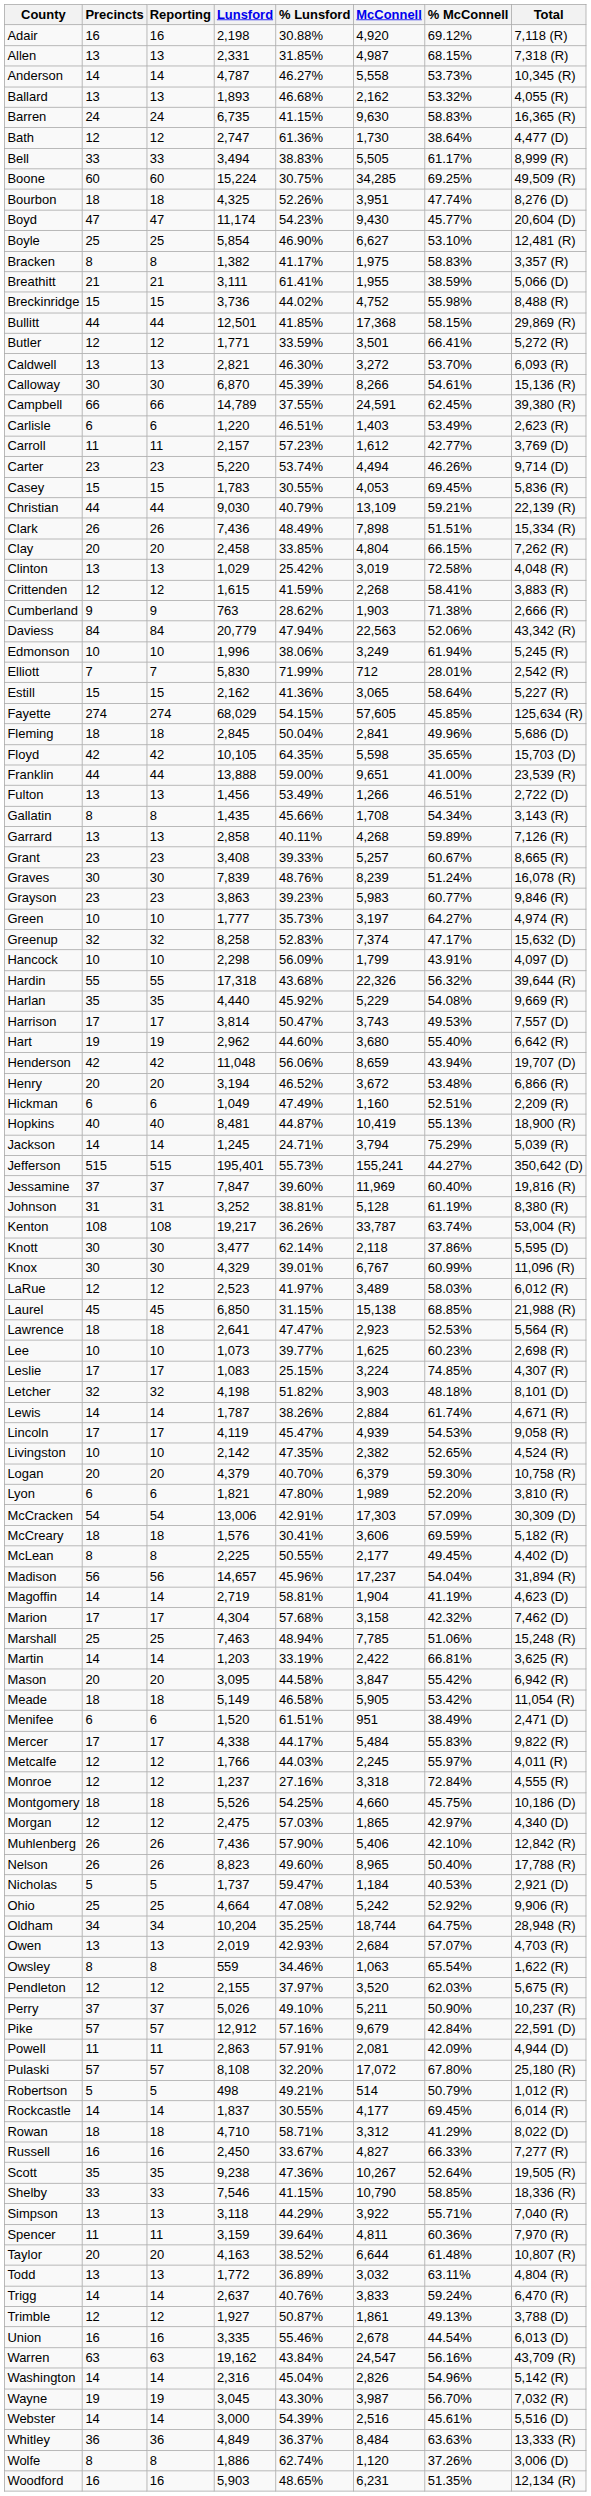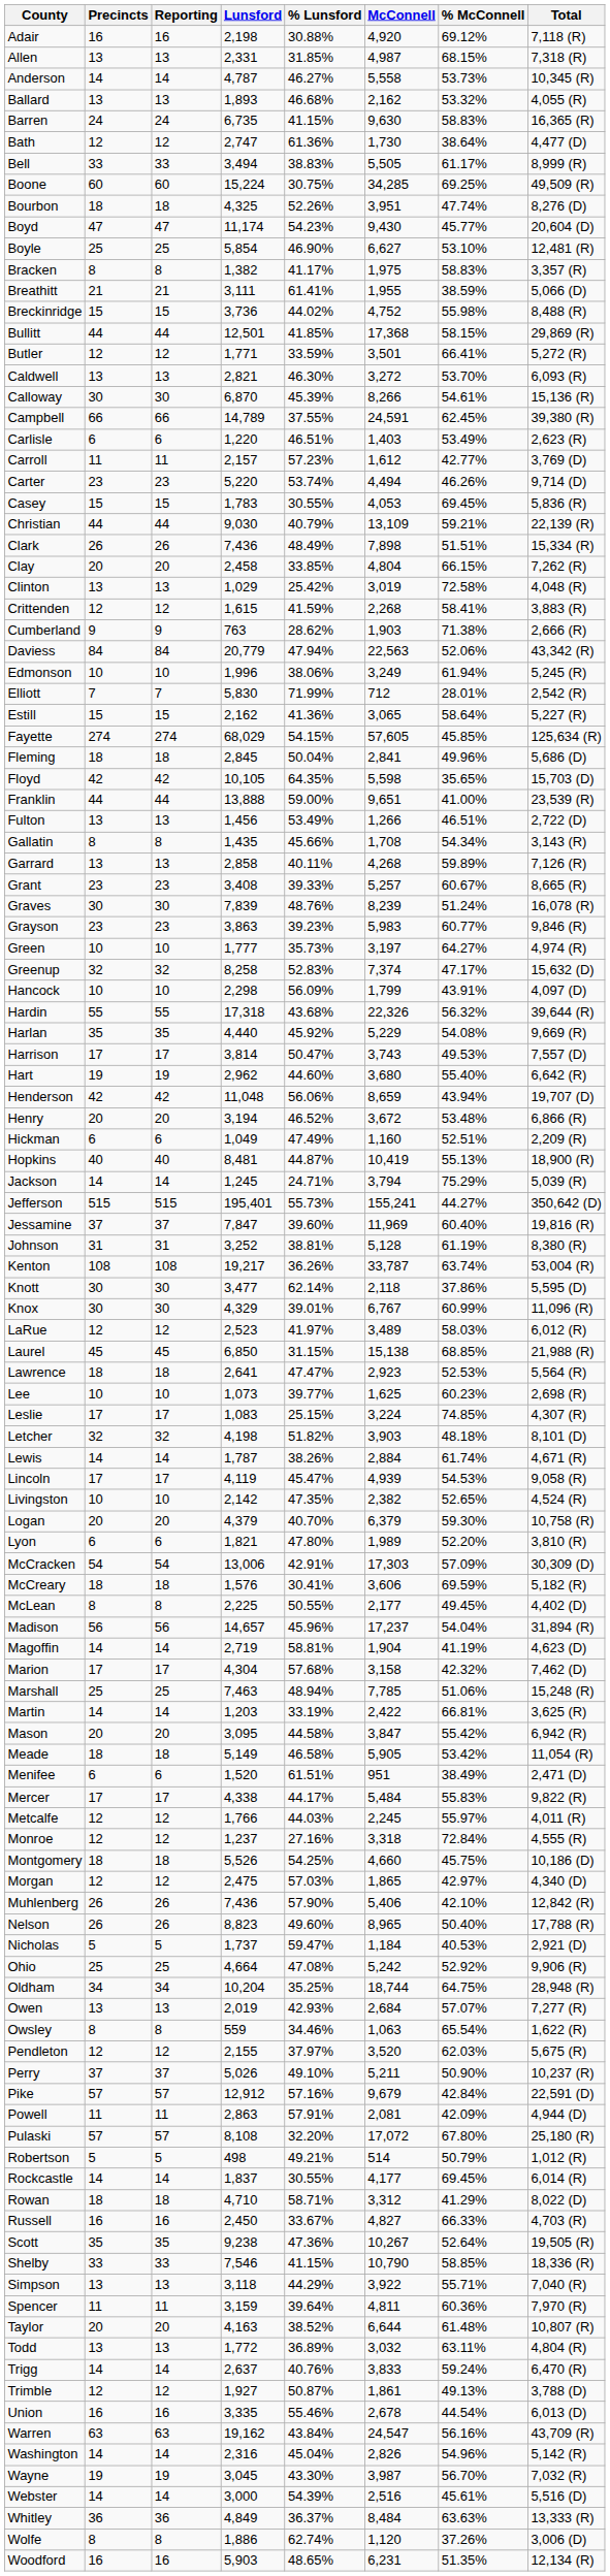Owen | Total: 4,703 (R) -> 7,277 (R)
Russell | Total: 7,277 (R) -> 4,703 (R)
